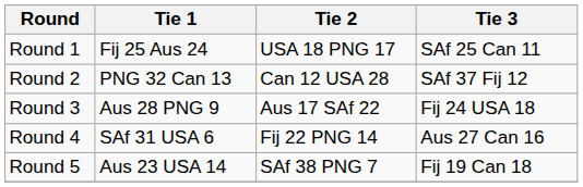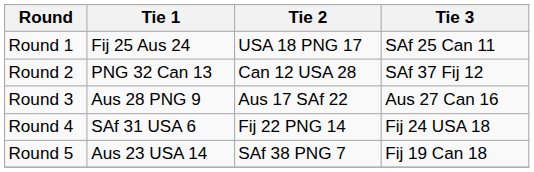Round 3 | Tie 3: Fij 24 USA 18 -> Aus 27 Can 16
Round 4 | Tie 3: Aus 27 Can 16 -> Fij 24 USA 18
